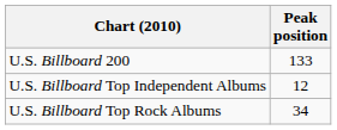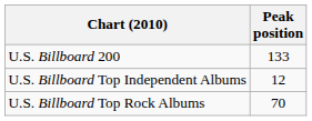U.S. Billboard Top Rock Albums | Peak position: 34 -> 70
